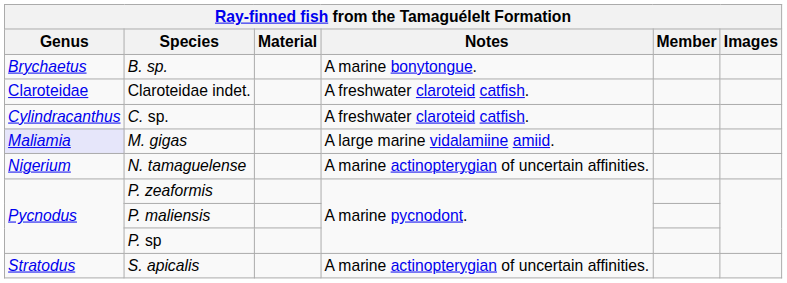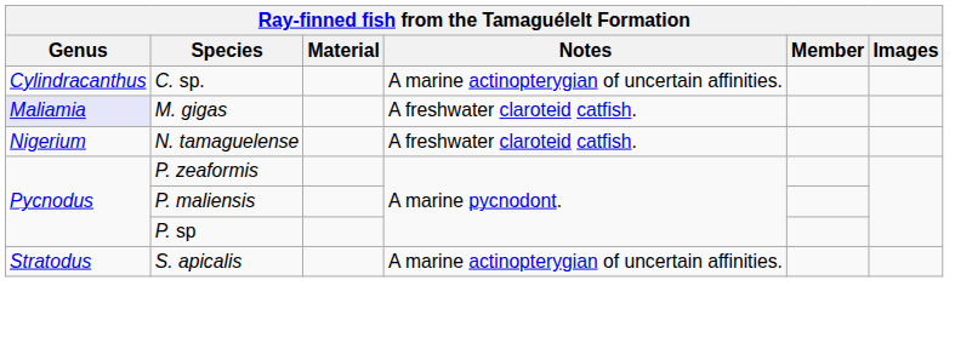- row: Brychaetus | B. sp. | A marine bonytongue.
- row: Claroteidae | Claroteidae indet. | A freshwater claroteid catfish.
C. sp. | Notes: A freshwater claroteid catfish. -> A marine actinopterygian of uncertain affinities.
M. gigas | Notes: A large marine vidalamiine amiid. -> A freshwater claroteid catfish.
N. tamaguelense | Notes: A marine actinopterygian of uncertain affinities. -> A freshwater claroteid catfish.
